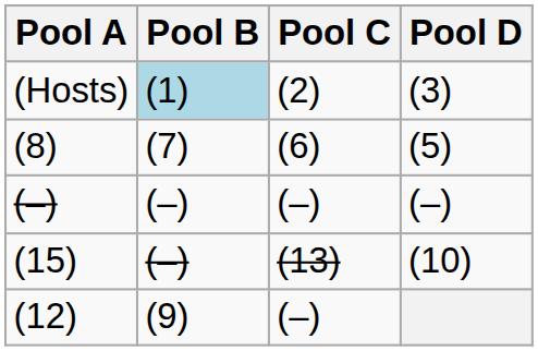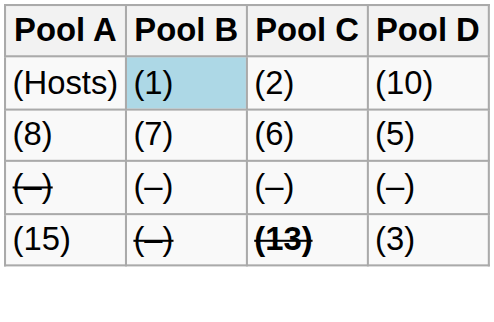(Hosts) | Pool D: (3) -> (10)
(15) | Pool C: normal -> bold
(15) | Pool D: (10) -> (3)
- row: (12) | (9) | (–)
